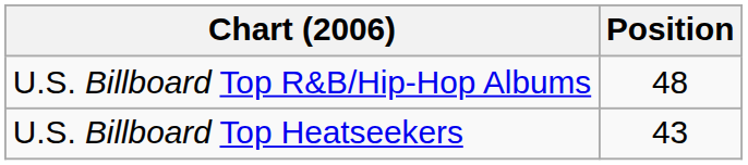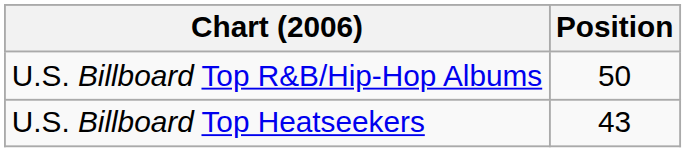U.S. Billboard Top R&B/Hip-Hop Albums | Position: 48 -> 50
